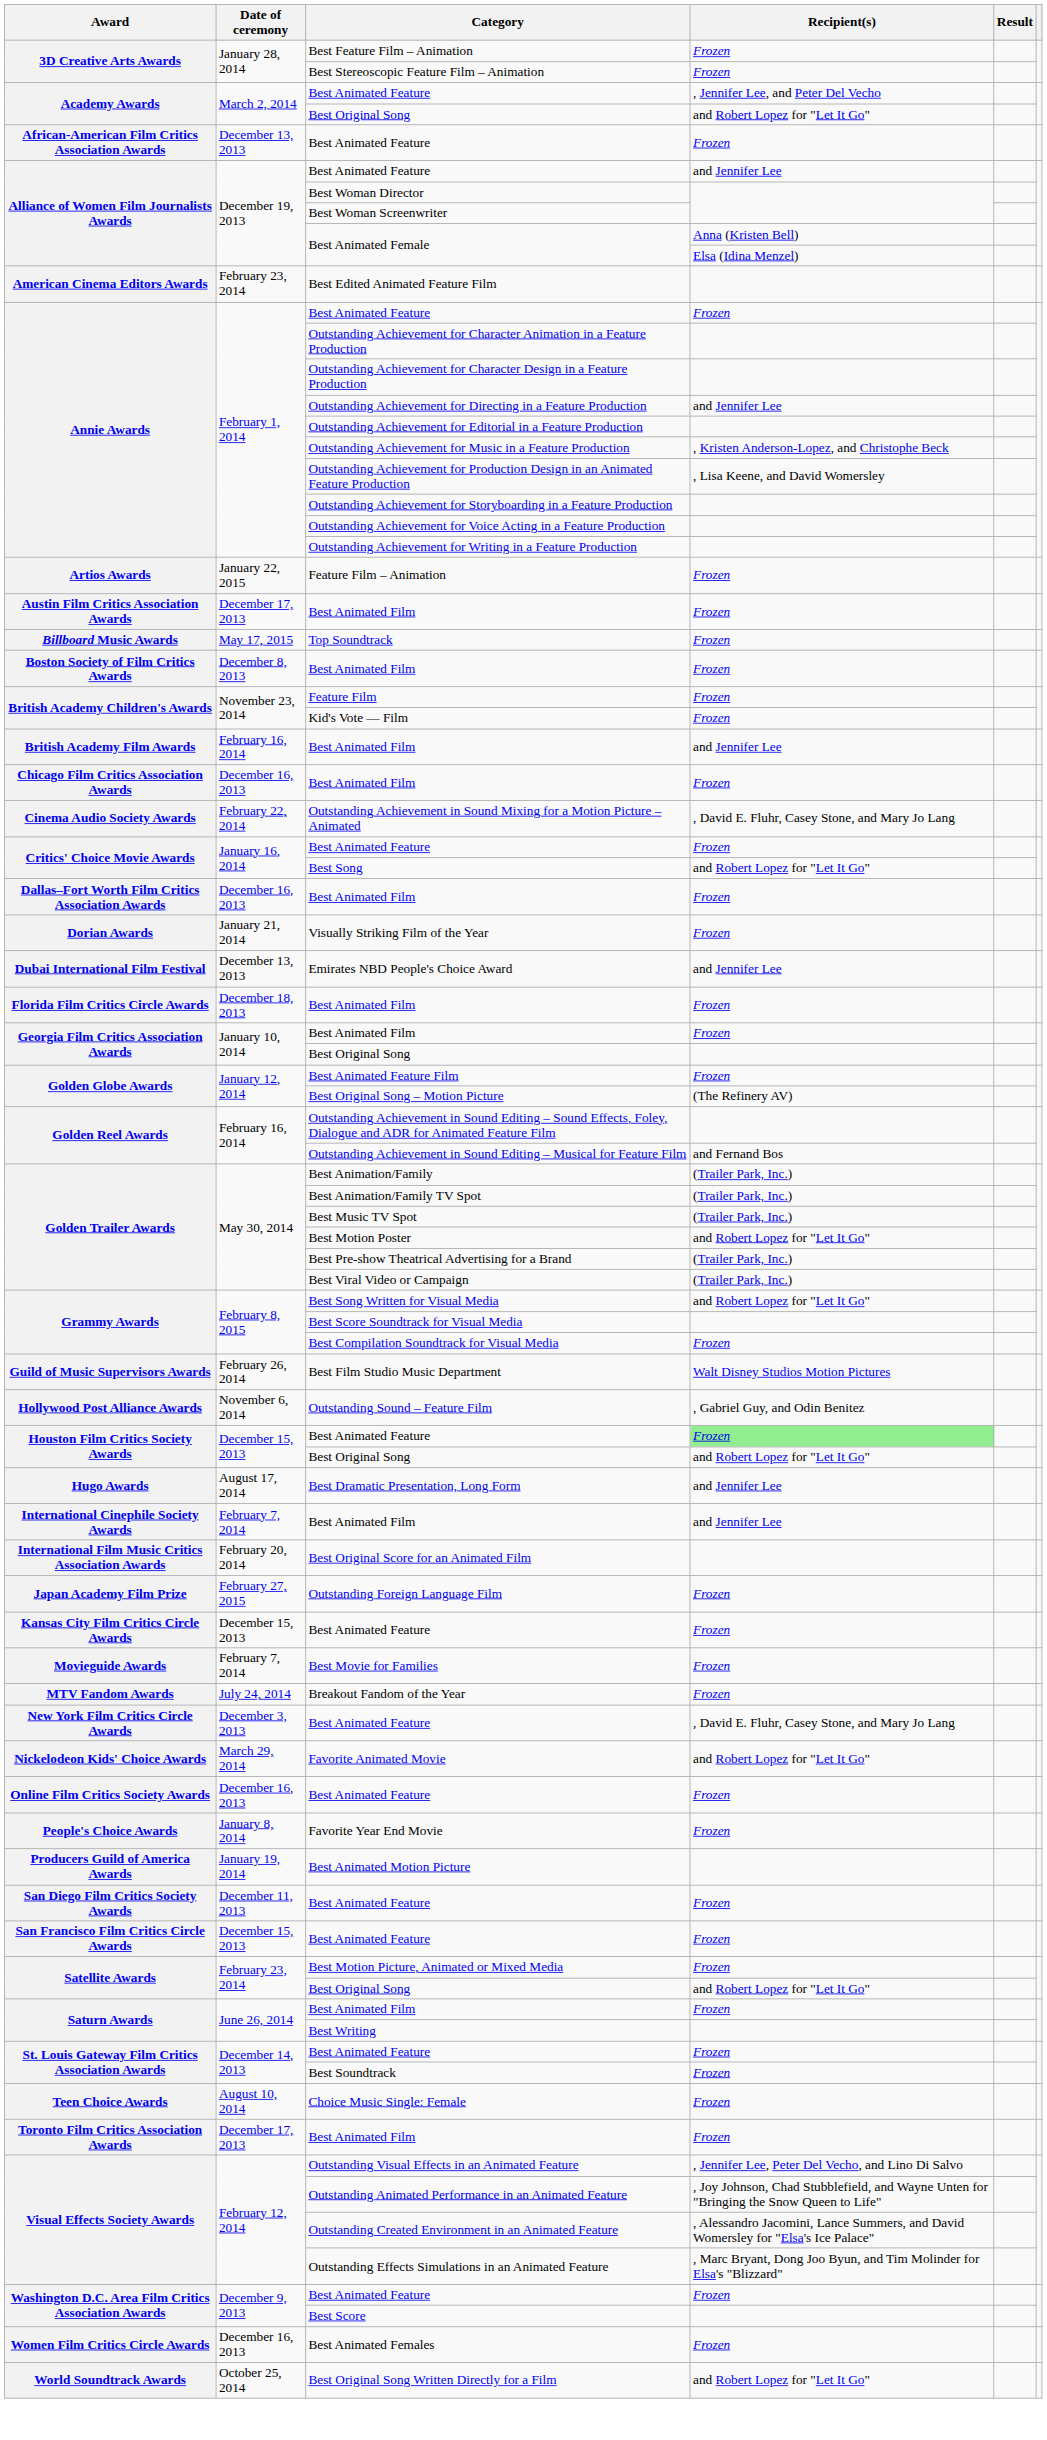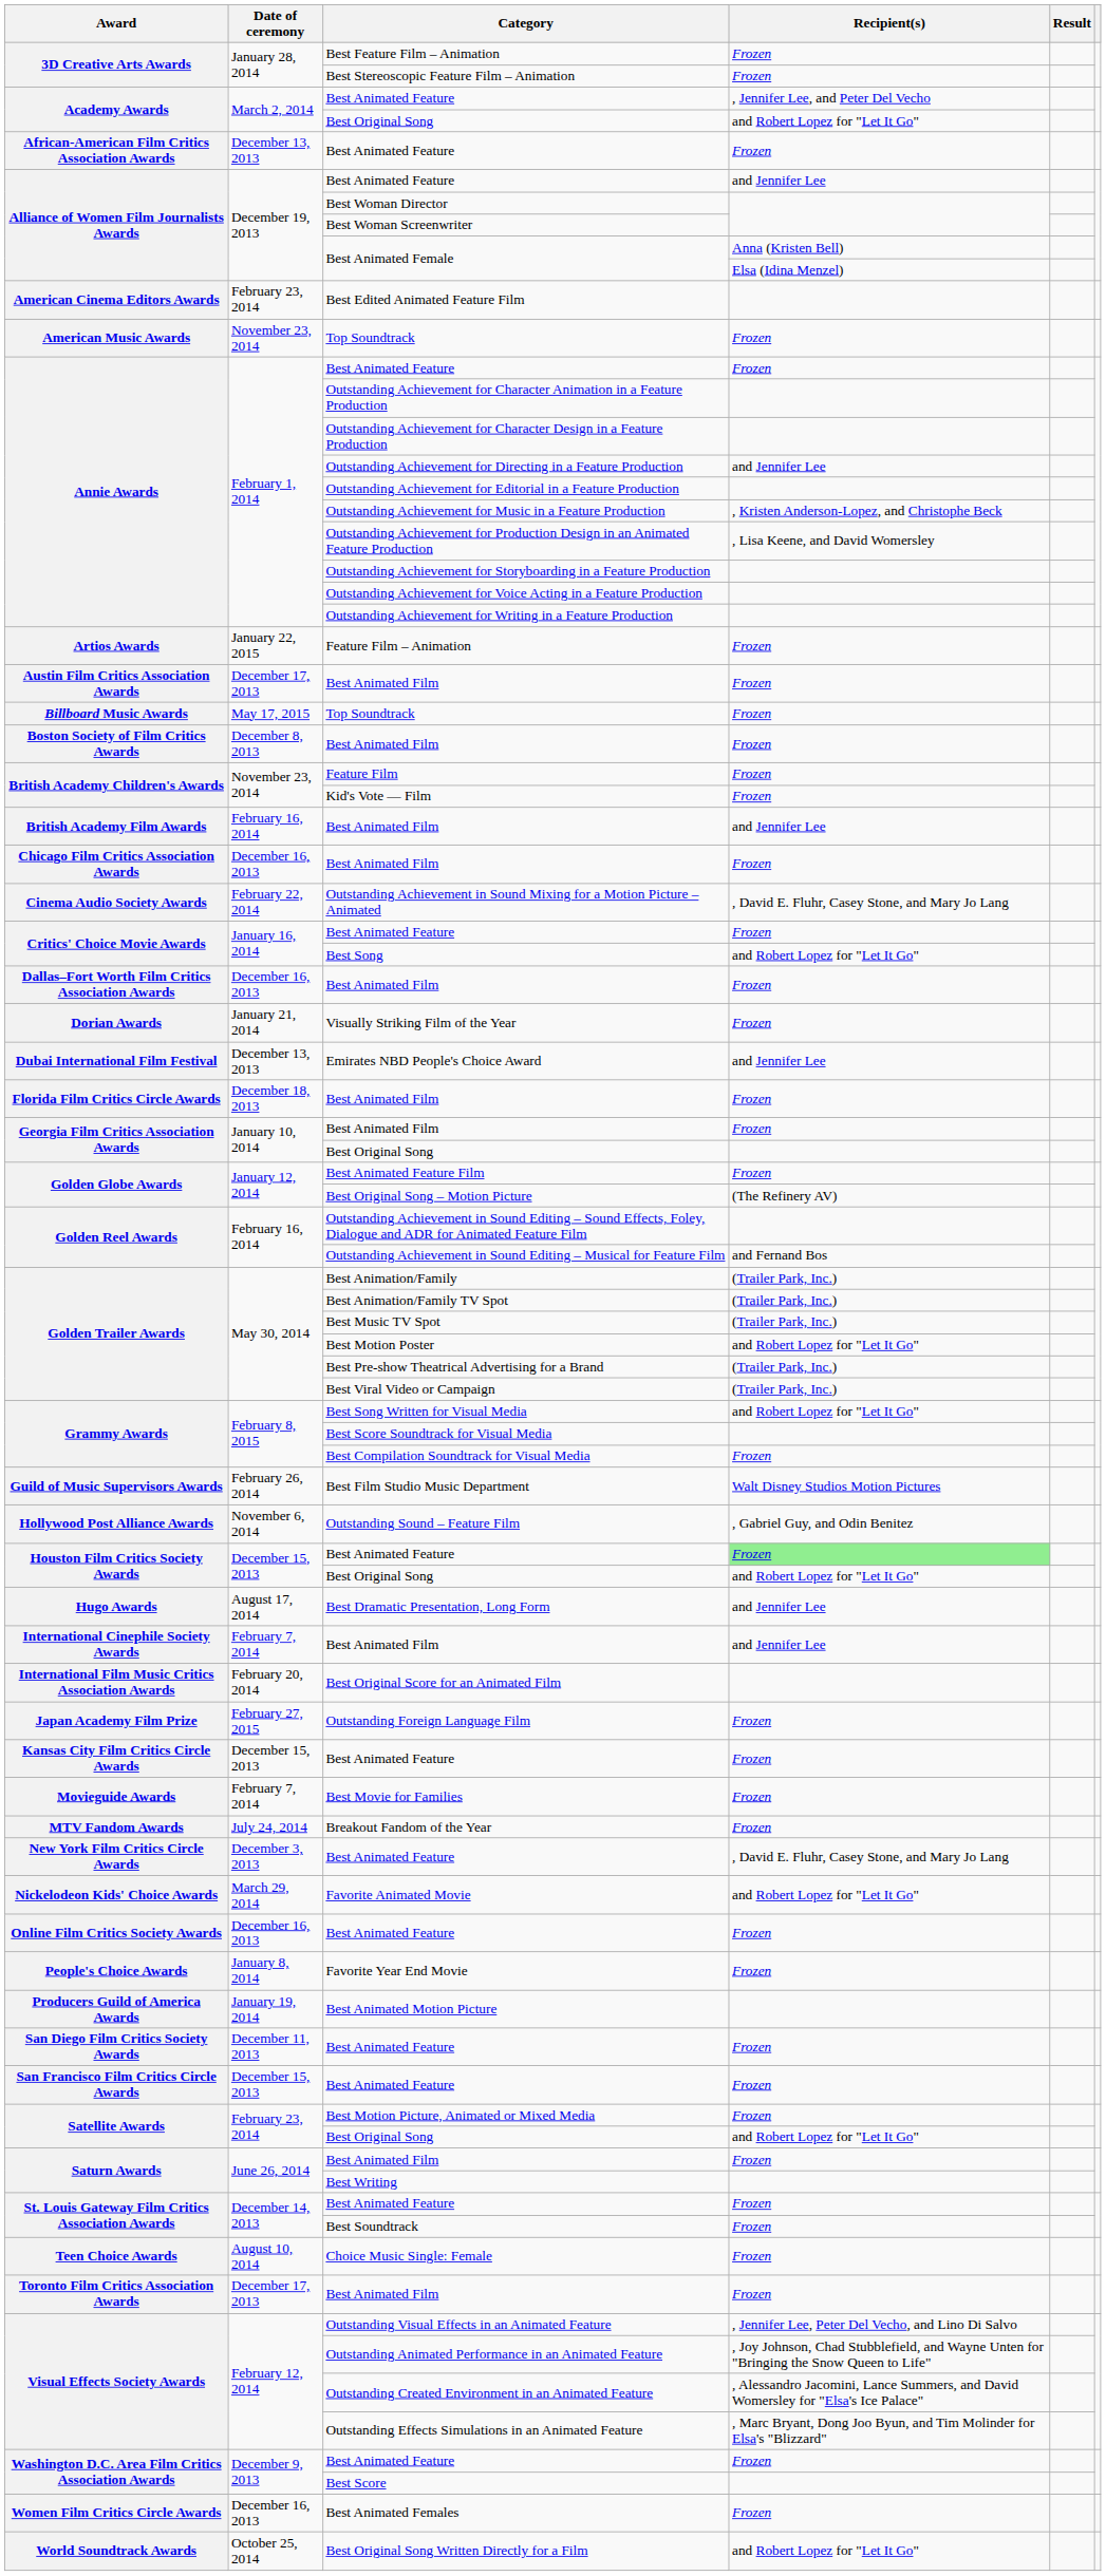+ row: American Music Awards | November 23, 2014 | Top Soundtrack | Frozen
